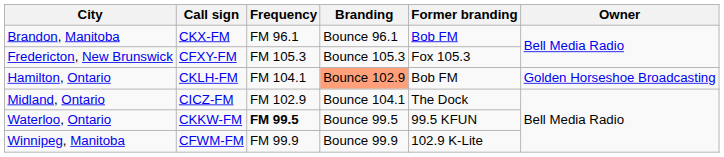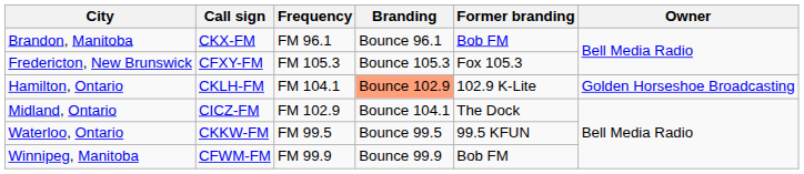Hamilton, Ontario | Former branding: Bob FM -> 102.9 K-Lite
Waterloo, Ontario | Frequency: bold -> normal
Winnipeg, Manitoba | Former branding: 102.9 K-Lite -> Bob FM
